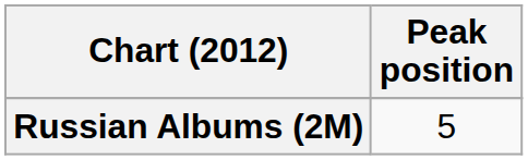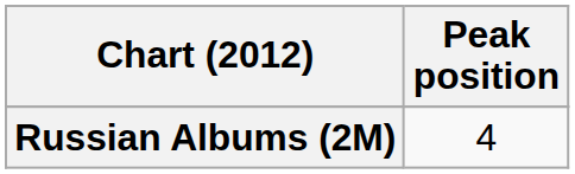Russian Albums (2M) | Peak position: 5 -> 4
